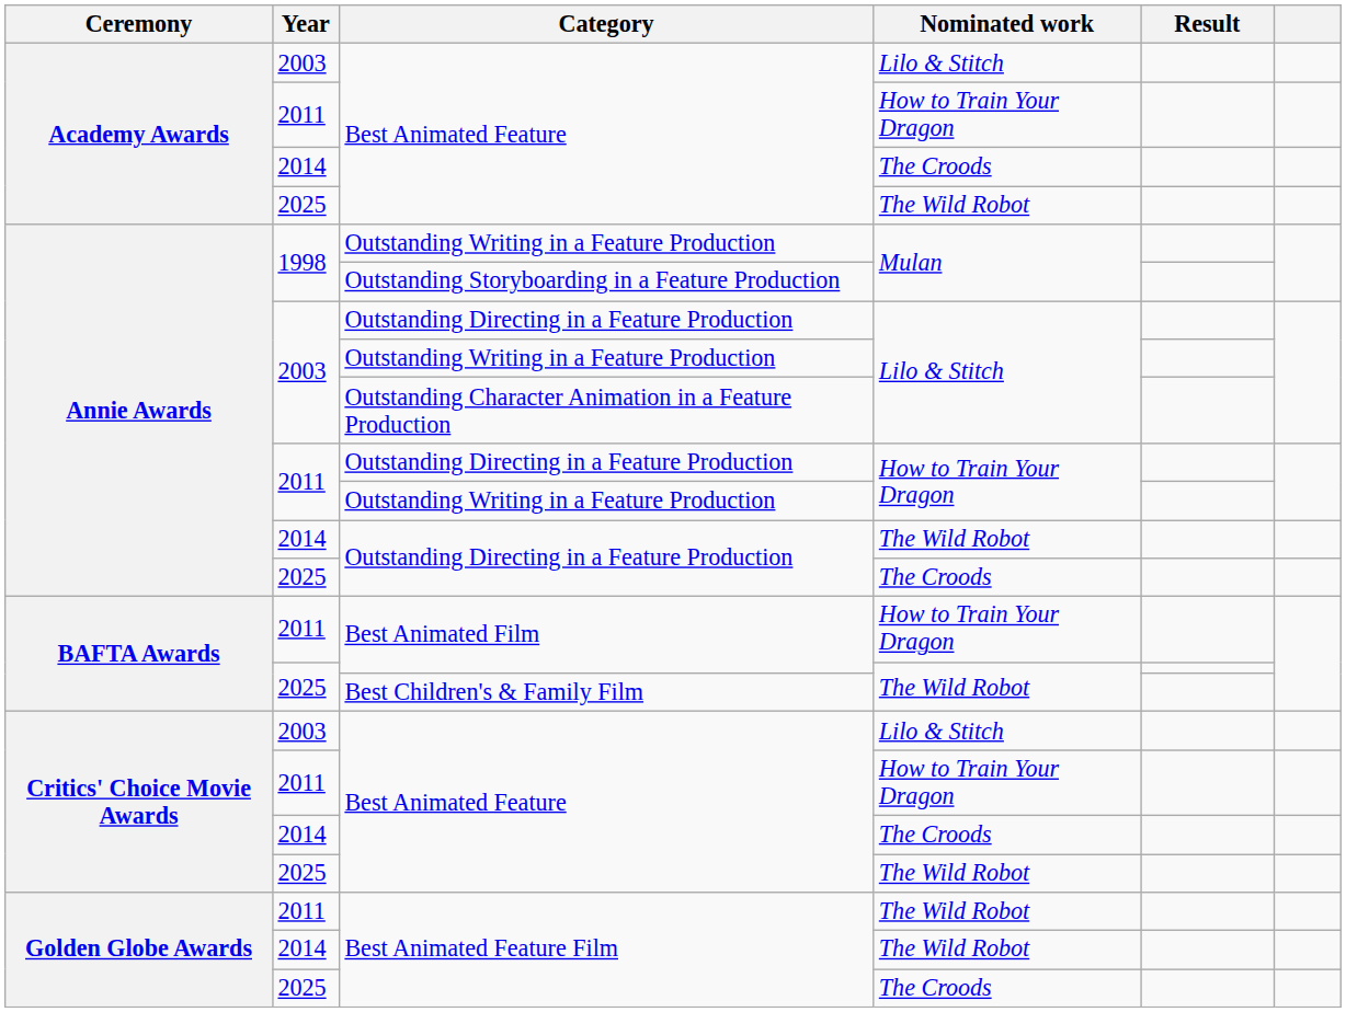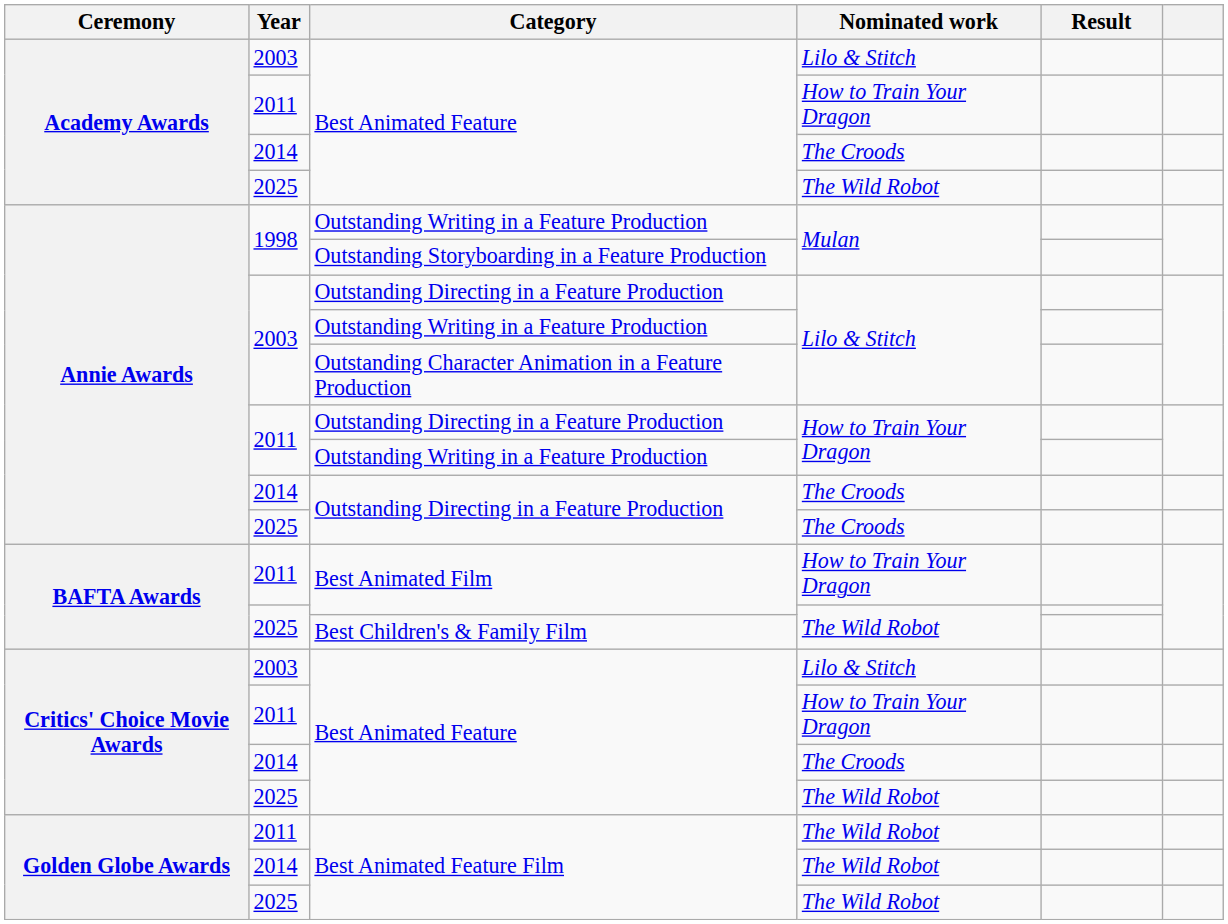2014 / Outstanding Directing in a Feature Production | Nominated work: The Wild Robot -> The Croods
2025 / Best Animated Feature Film | Nominated work: The Croods -> The Wild Robot
